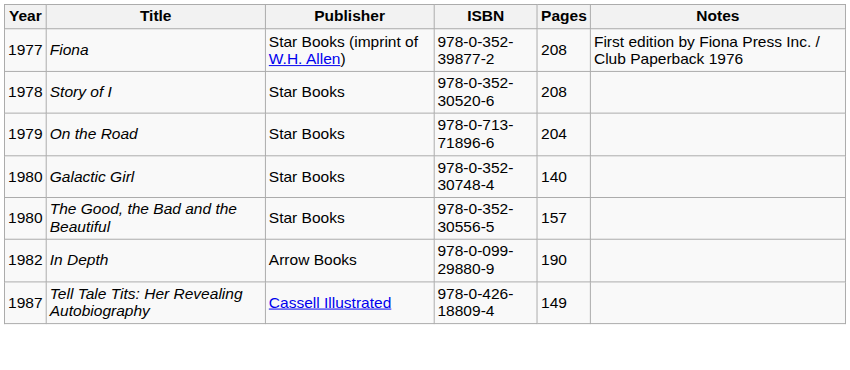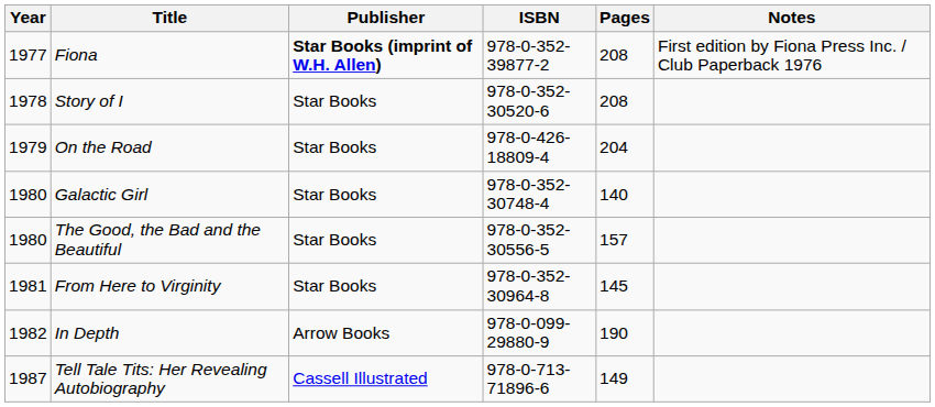Fiona | Publisher: normal -> bold
On the Road | ISBN: 978-0-713-71896-6 -> 978-0-426-18809-4
+ row: 1981 | From Here to Virginity | Star Books | 978-0-352-30964-8 | 145
Tell Tale Tits: Her Revealing Autobiography | ISBN: 978-0-426-18809-4 -> 978-0-713-71896-6
